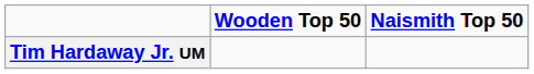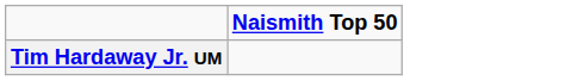- column: Wooden Top 50
